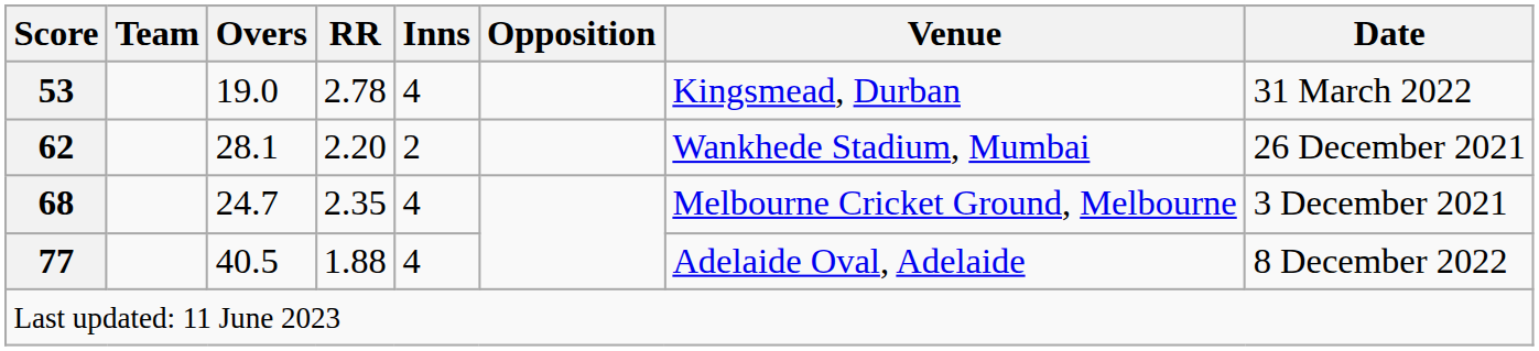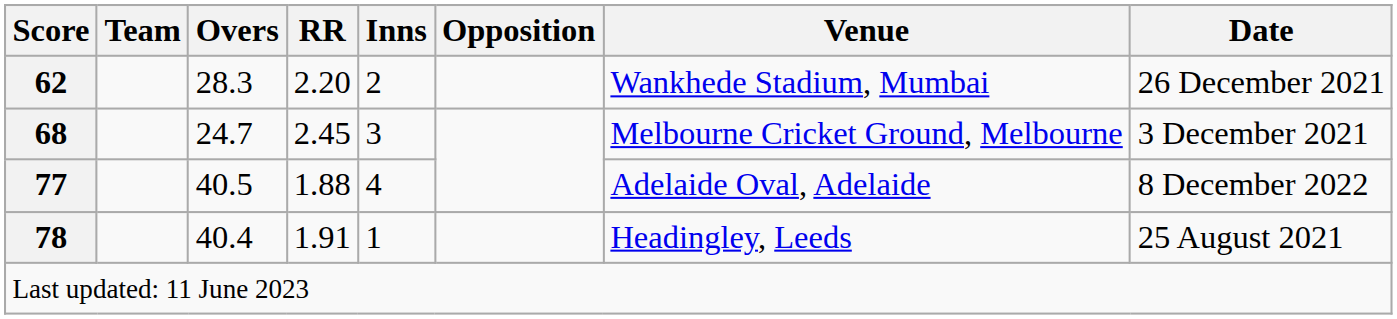- row: 53 | 19.0 | 2.78 | 4 | Kingsmead, Durban | 31 March 2022
62 | Overs: 28.1 -> 28.3
68 | RR: 2.35 -> 2.45
68 | Inns: 4 -> 3
+ row: 78 | 40.4 | 1.91 | 1 | Headingley, Leeds | 25 August 2021
